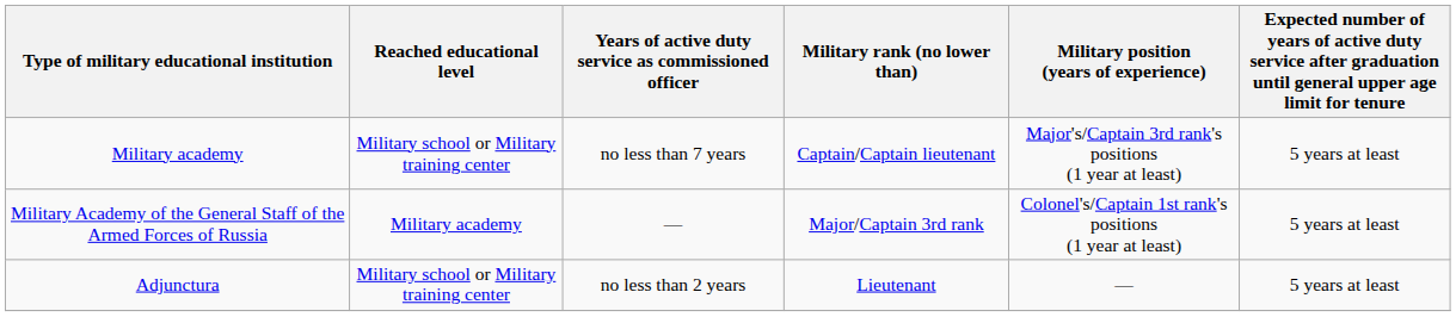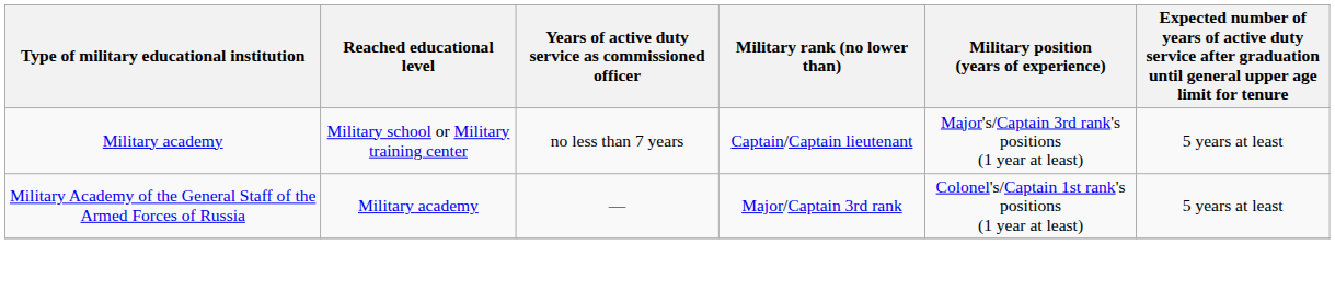- row: Adjunctura | Military school or Military training center | no less than 2 years | Lieutenant | — | 5 years at least
